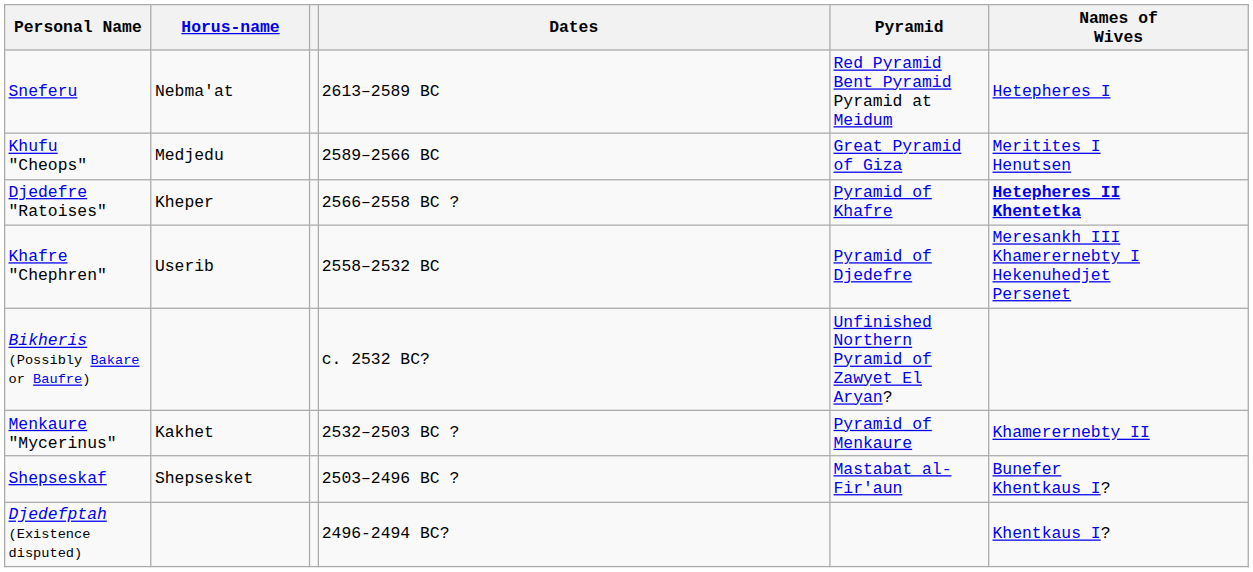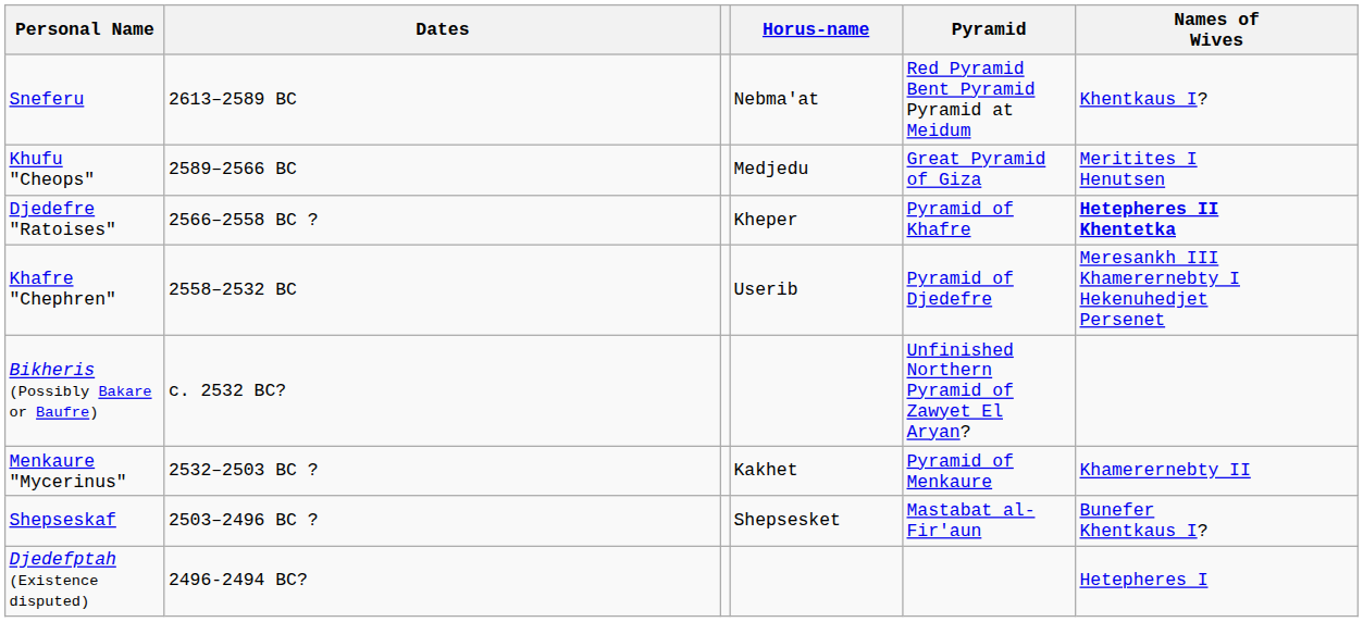columns swapped: Horus-name <-> Dates
Sneferu | Names of Wives: Hetepheres I -> Khentkaus I?
Djedefptah (Existence disputed) | Names of Wives: Khentkaus I? -> Hetepheres I
